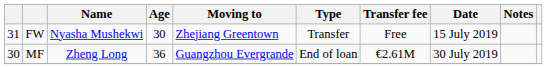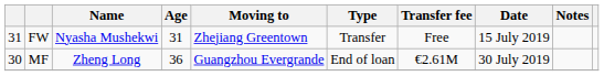FW | Age: 30 -> 31
